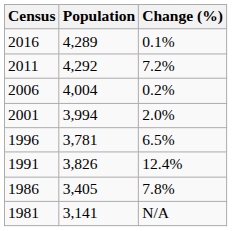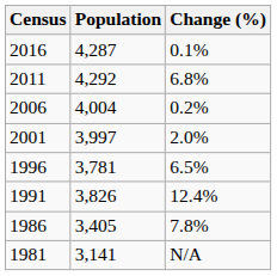2016 | Population: 4,289 -> 4,287
2011 | Change (%): 7.2% -> 6.8%
2001 | Population: 3,994 -> 3,997
